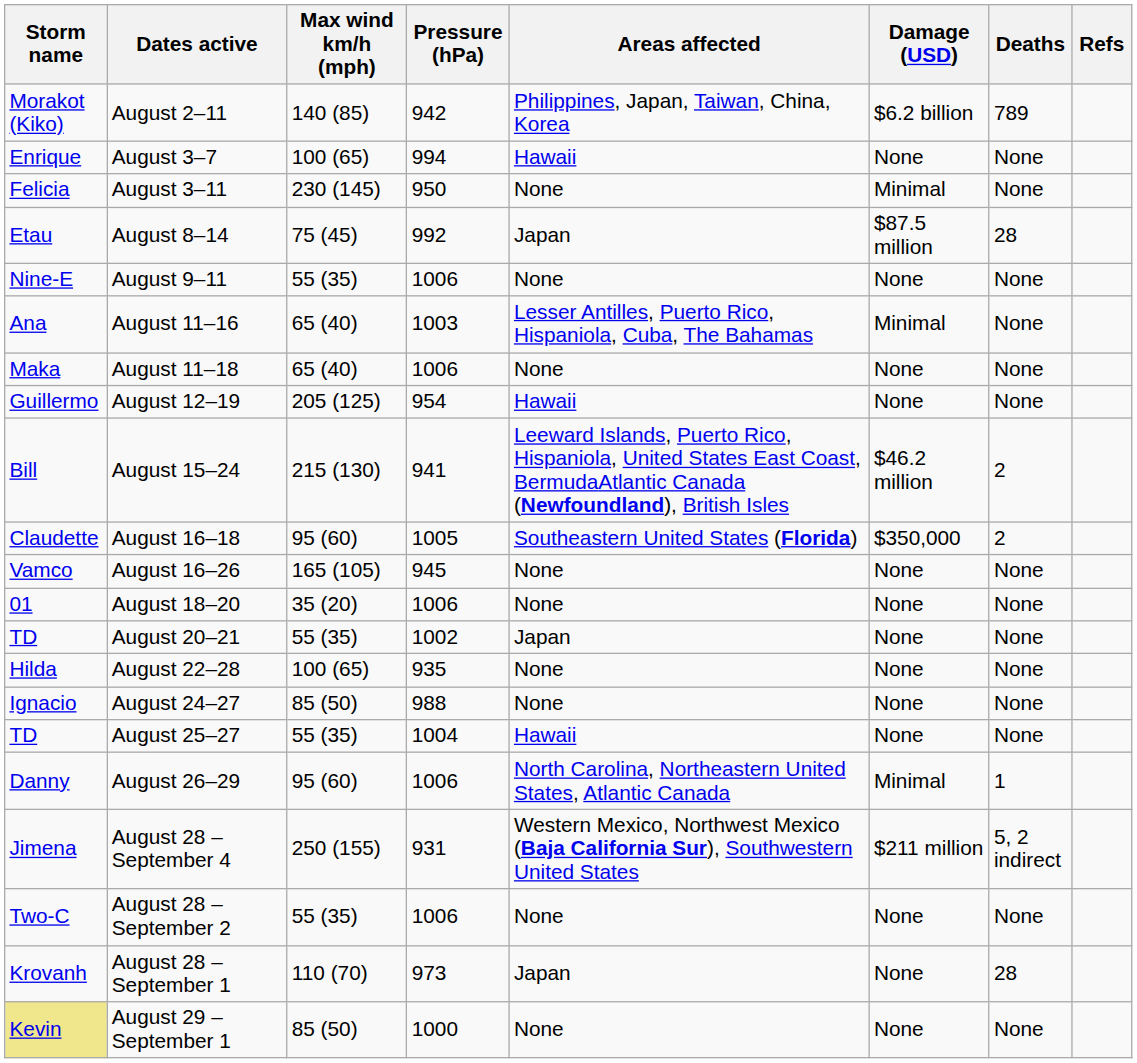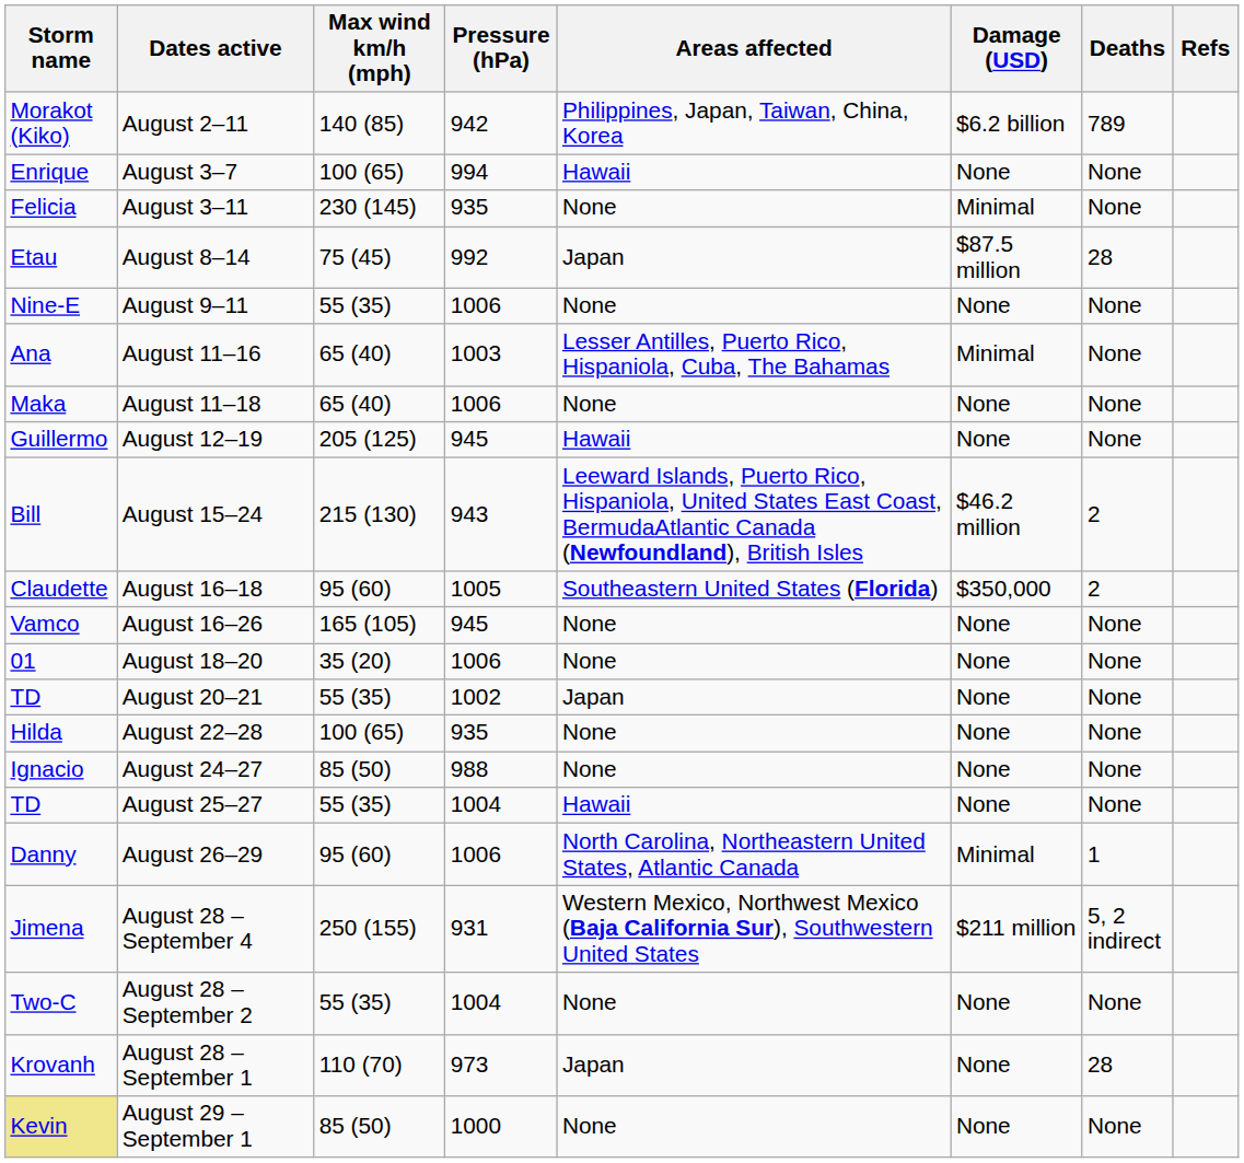August 3–11 | Pressure (hPa): 950 -> 935
August 12–19 | Pressure (hPa): 954 -> 945
August 15–24 | Pressure (hPa): 941 -> 943
August 28 – September 2 | Pressure (hPa): 1006 -> 1004
